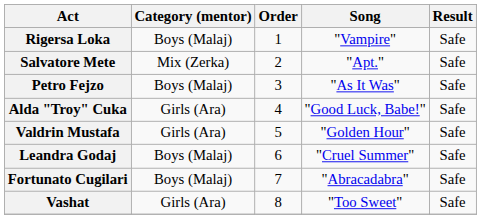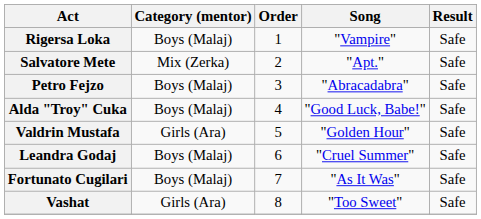Petro Fejzo | Song: "As It Was" -> "Abracadabra"
Alda "Troy" Cuka | Category (mentor): Girls (Ara) -> Boys (Malaj)
Fortunato Cugilari | Song: "Abracadabra" -> "As It Was"
